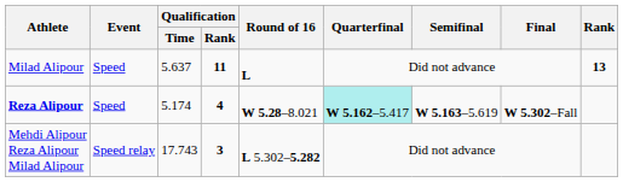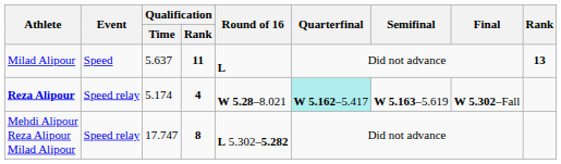Reza Alipour | Event: Speed -> Speed relay
Mehdi Alipour Reza Alipour Milad Alipour | Qualification / Time: 17.743 -> 17.747
Mehdi Alipour Reza Alipour Milad Alipour | Qualification / Rank: 3 -> 8
